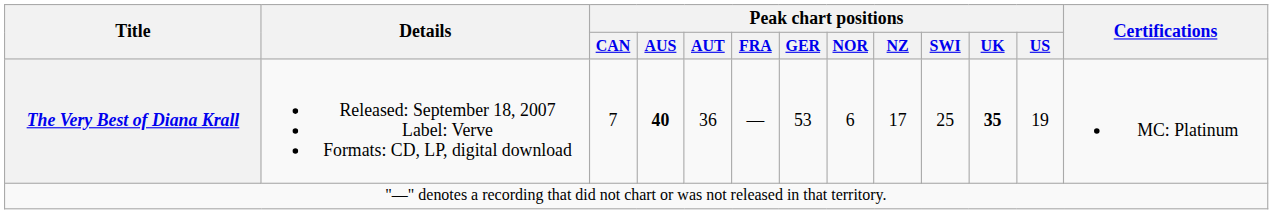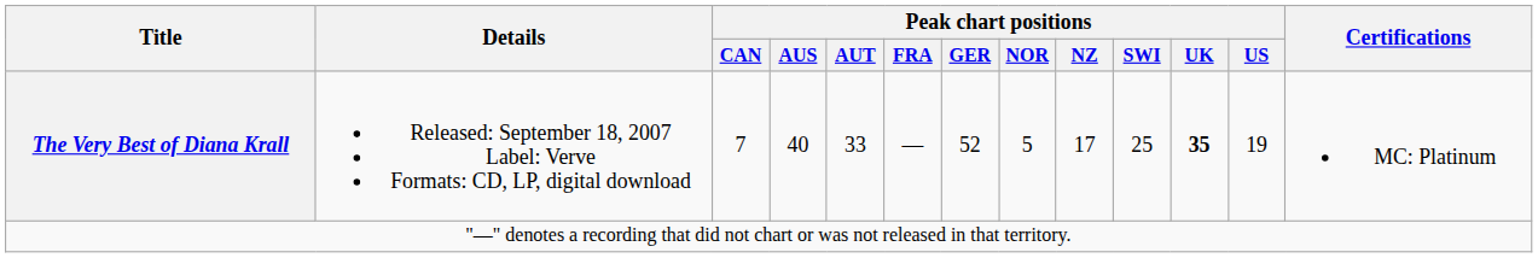The Very Best of Diana Krall | Peak chart positions / AUS: bold -> normal
The Very Best of Diana Krall | Peak chart positions / AUT: 36 -> 33
The Very Best of Diana Krall | Peak chart positions / GER: 53 -> 52
The Very Best of Diana Krall | Peak chart positions / NOR: 6 -> 5
